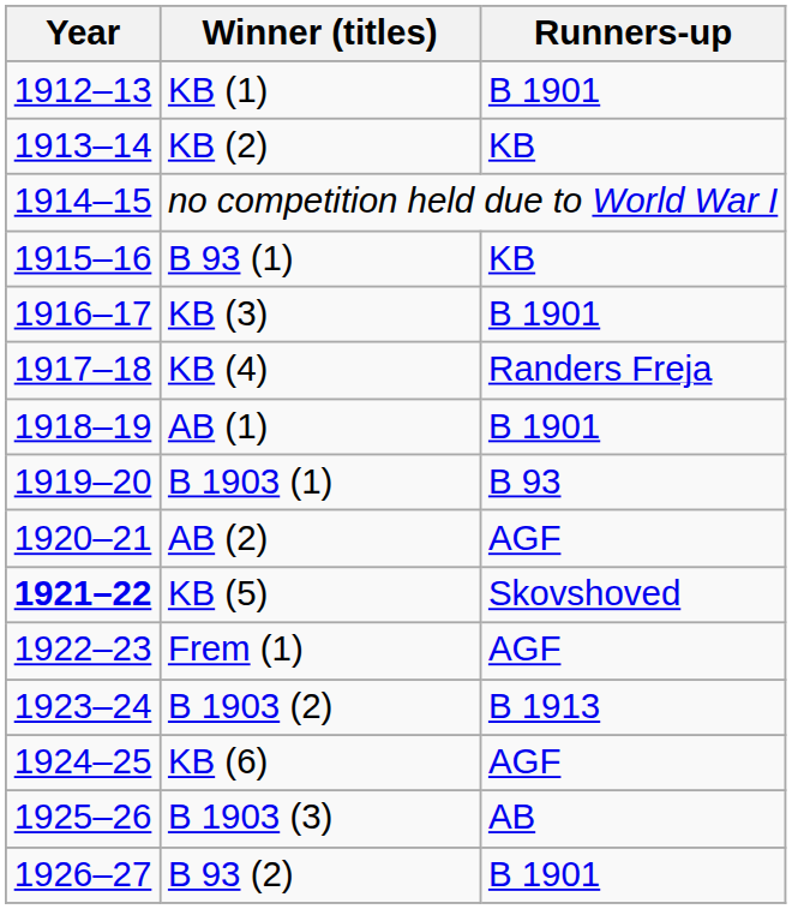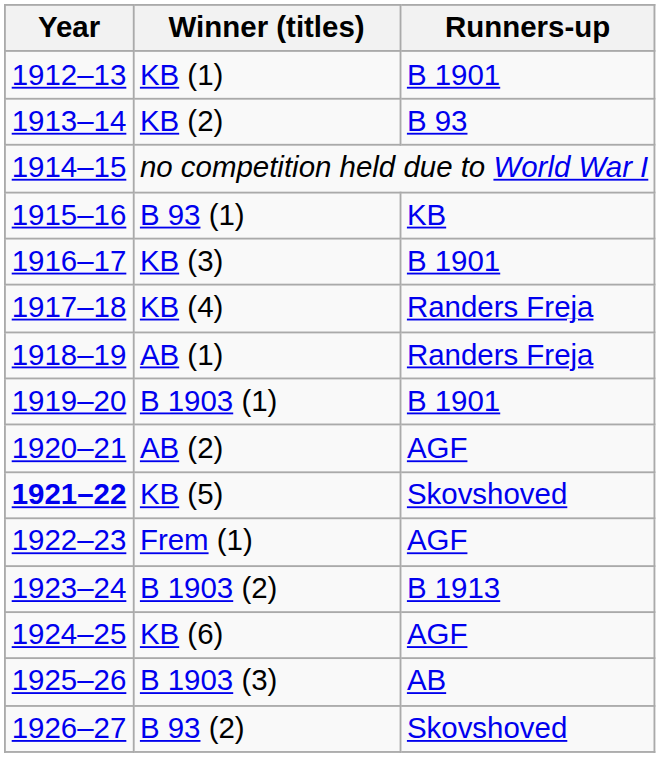KB (2) | Runners-up: KB -> B 93
AB (1) | Runners-up: B 1901 -> Randers Freja
B 1903 (1) | Runners-up: B 93 -> B 1901
B 93 (2) | Runners-up: B 1901 -> Skovshoved
